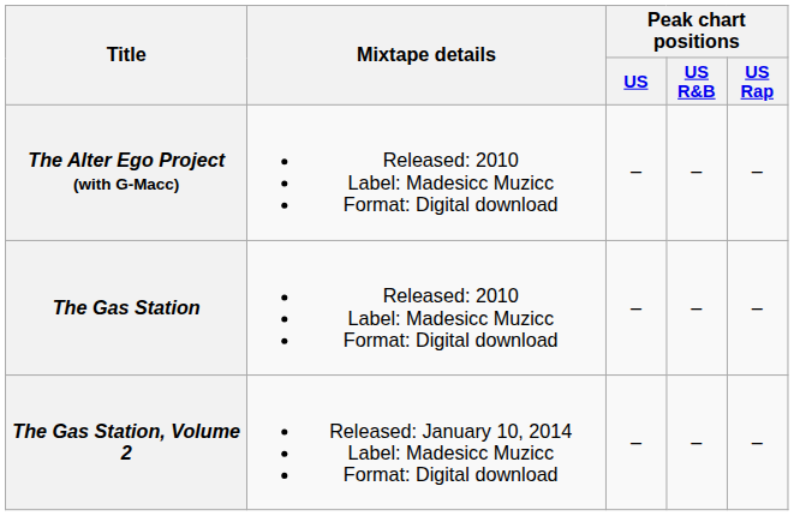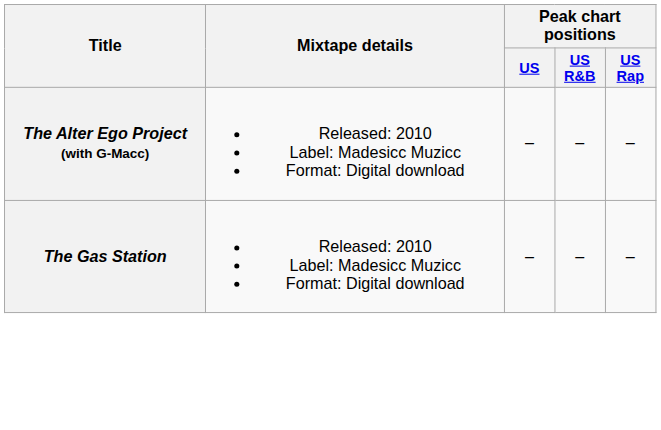- row: The Gas Station, Volume 2 | Released: January 10, 2014 Label: Madesicc Muzicc Format: Digital download | – | – | –
